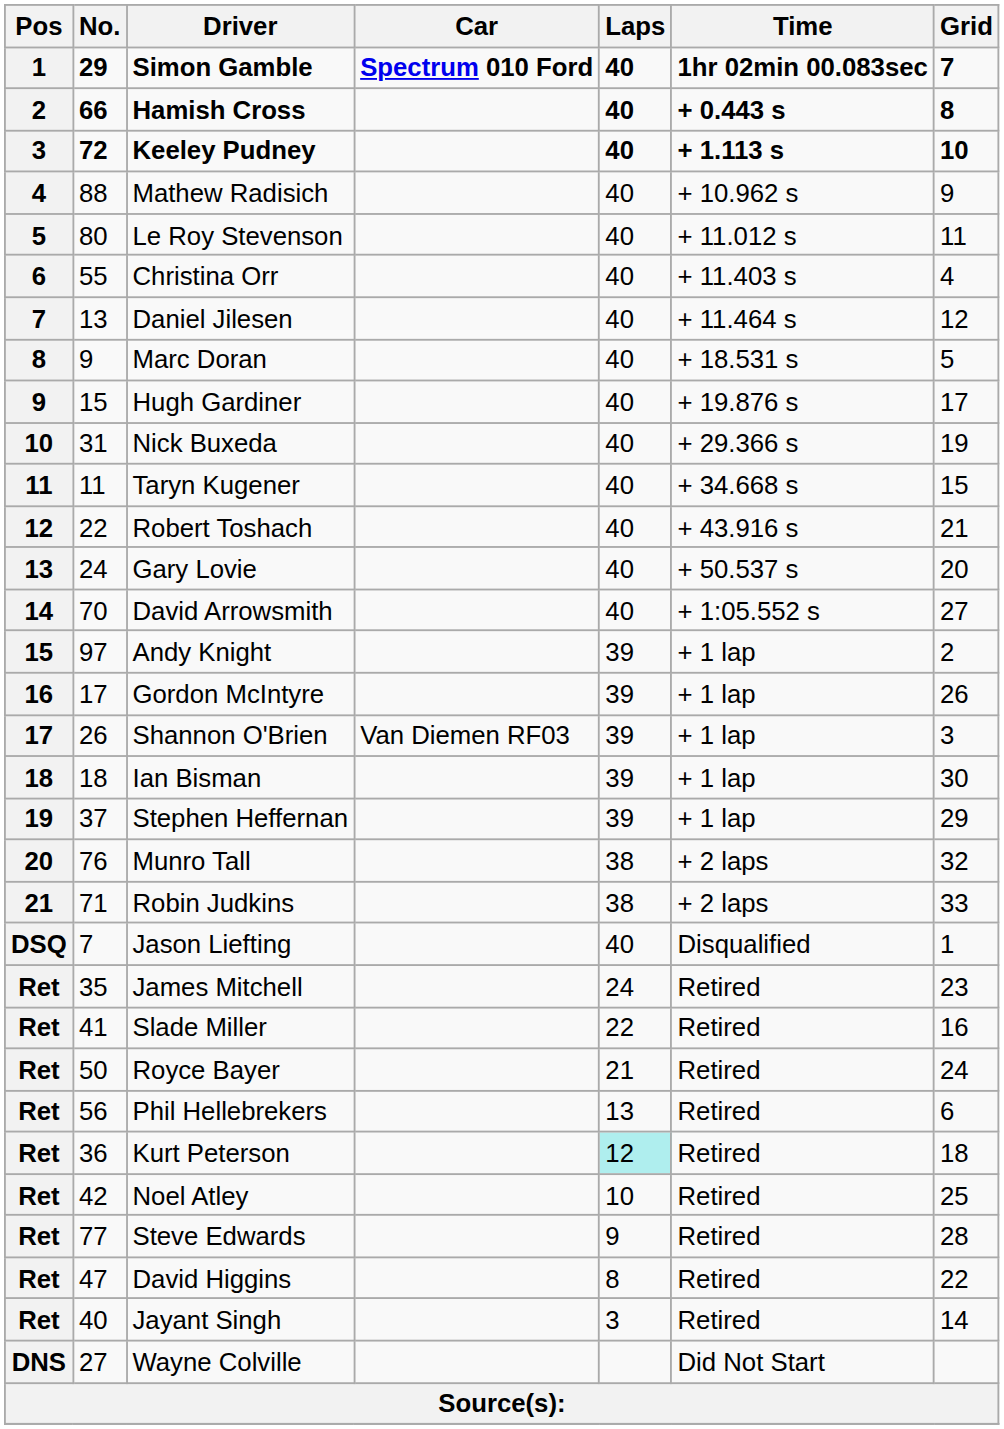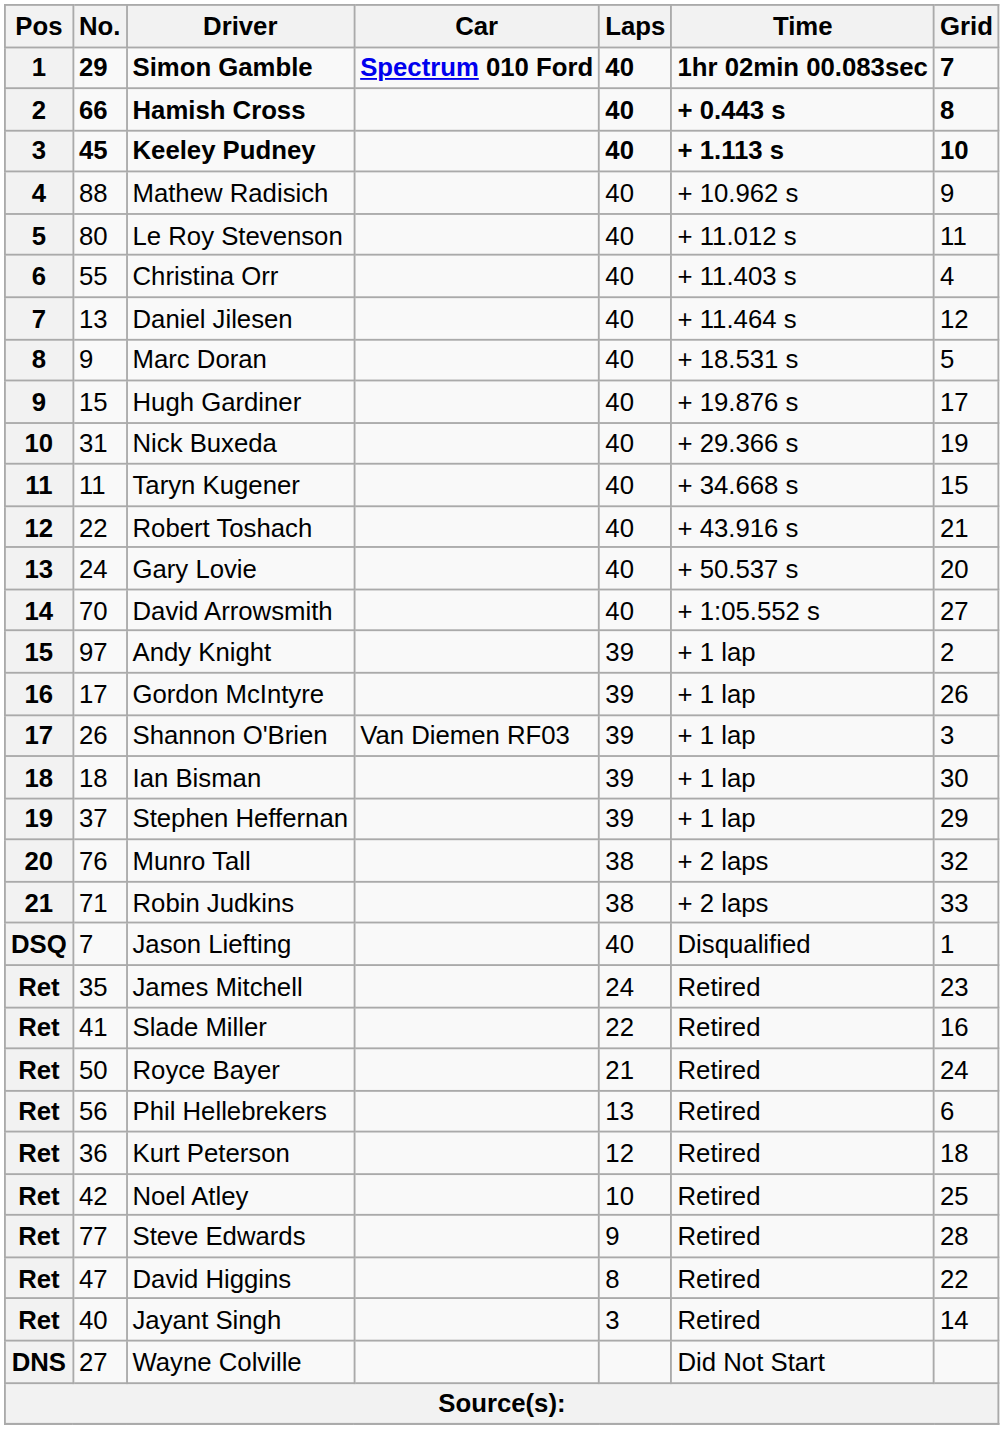Keeley Pudney | No.: 72 -> 45
Kurt Peterson | Laps: paleturquoise background -> no background
